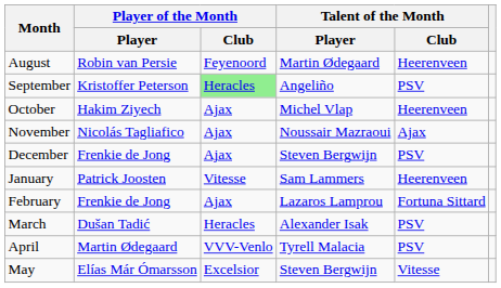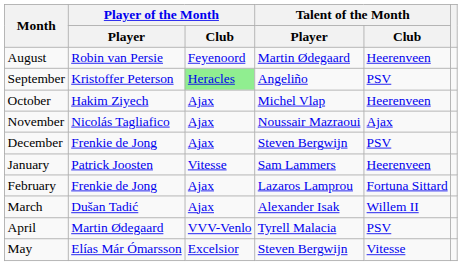March | Player of the Month / Club: Heracles -> Ajax
March | Talent of the Month / Club: PSV -> Willem II
